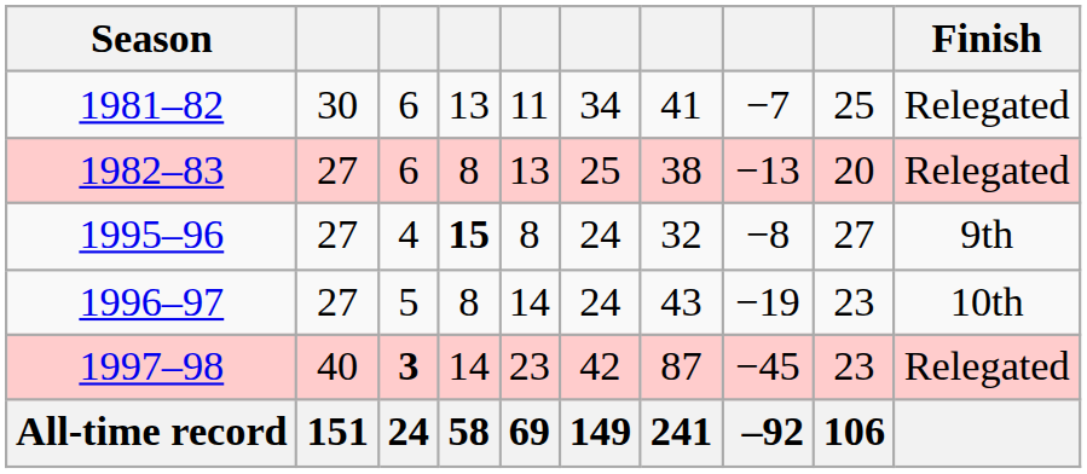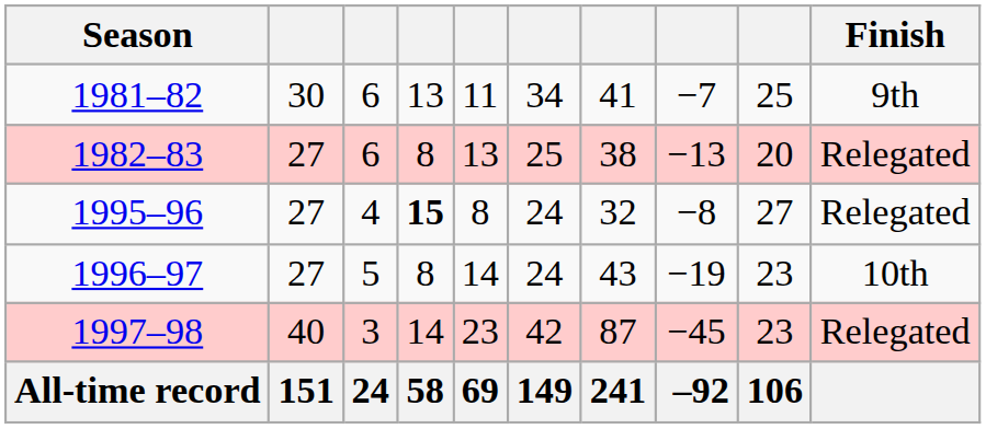1981–82 | Finish: Relegated -> 9th
1995–96 | Finish: 9th -> Relegated
1997–98 | column 3: bold -> normal
